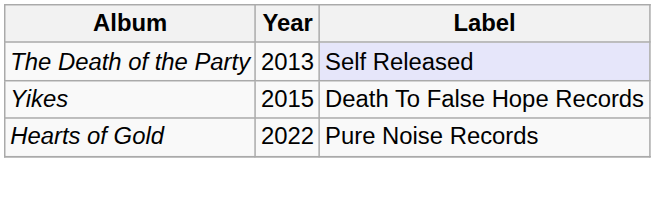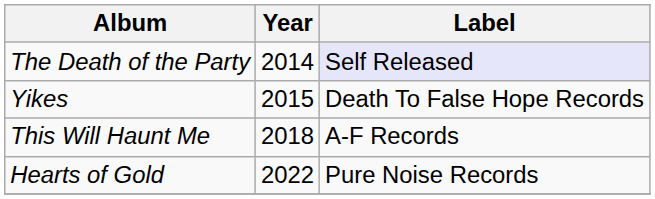The Death of the Party | Year: 2013 -> 2014
+ row: This Will Haunt Me | 2018 | A-F Records
